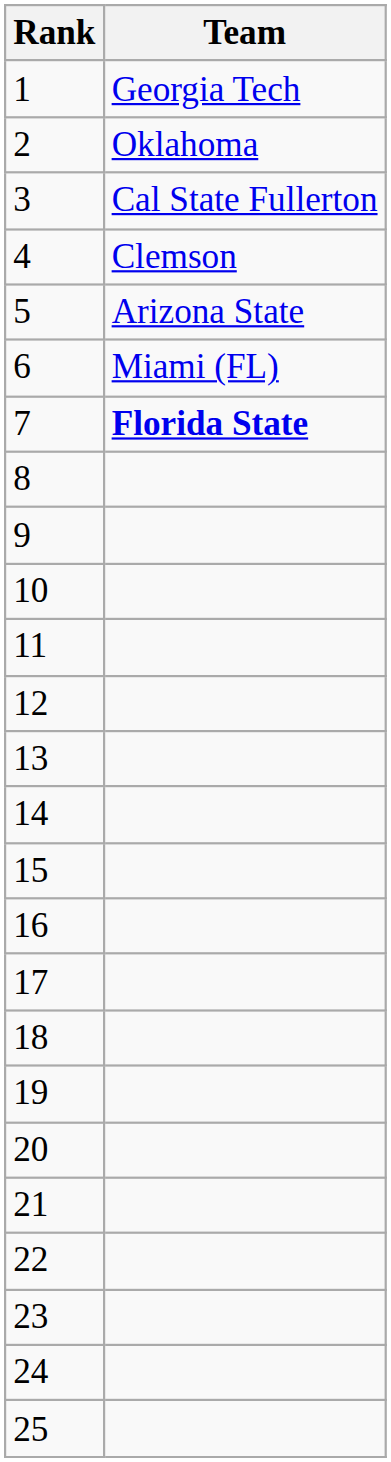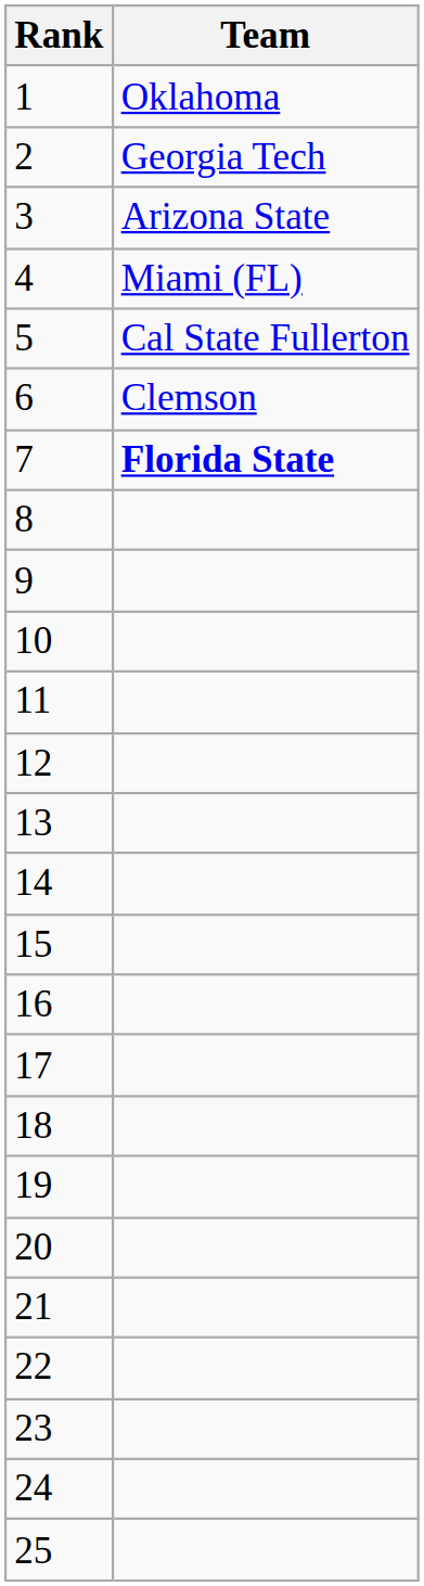1 | Team: Georgia Tech -> Oklahoma
2 | Team: Oklahoma -> Georgia Tech
3 | Team: Cal State Fullerton -> Arizona State
4 | Team: Clemson -> Miami (FL)
5 | Team: Arizona State -> Cal State Fullerton
6 | Team: Miami (FL) -> Clemson
